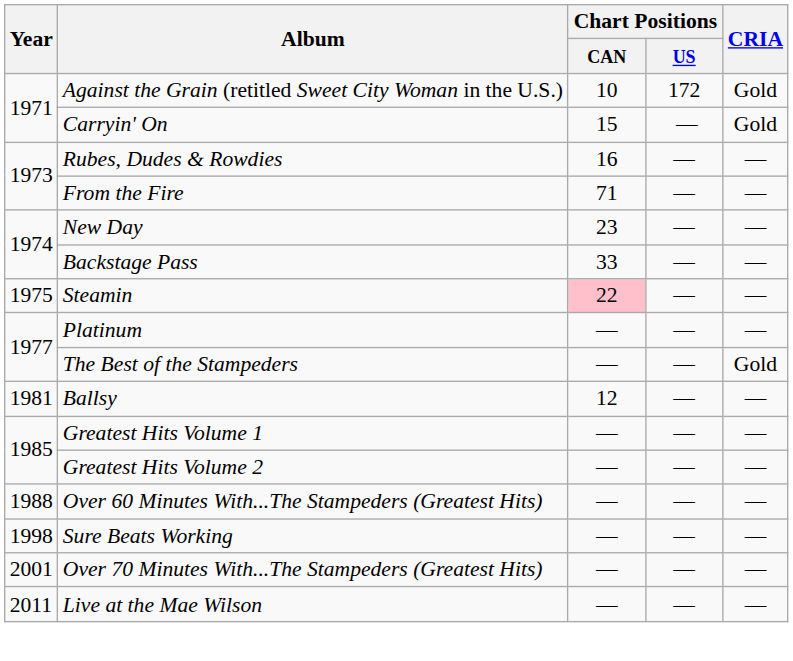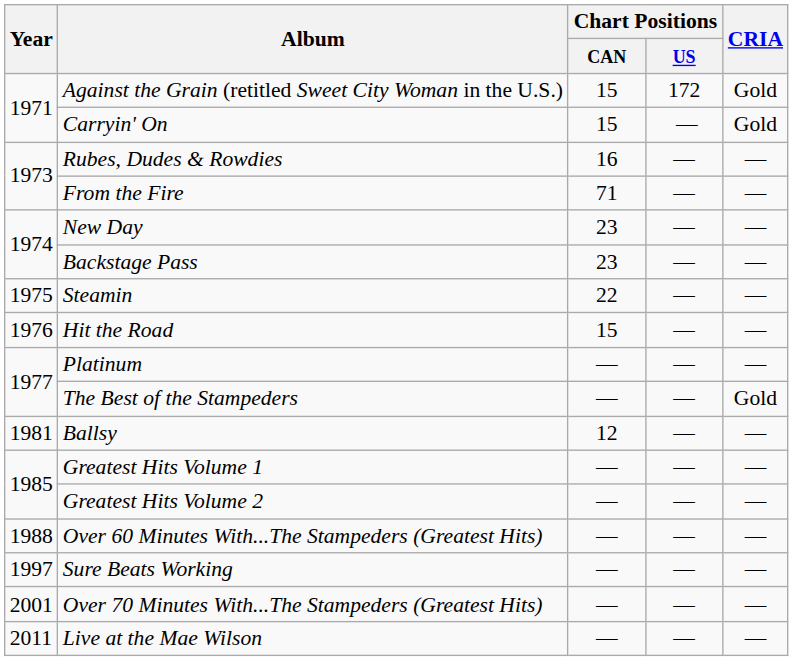Against the Grain (retitled Sweet City Woman in the U.S.) | Chart Positions / CAN: 10 -> 15
Backstage Pass | Chart Positions / CAN: 33 -> 23
Steamin | Chart Positions / CAN: pink background -> no background
+ row: 1976 | Hit the Road | 15 | — | —
Sure Beats Working | Year: 1998 -> 1997
